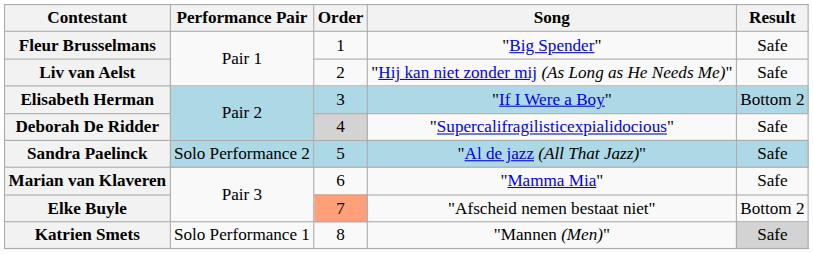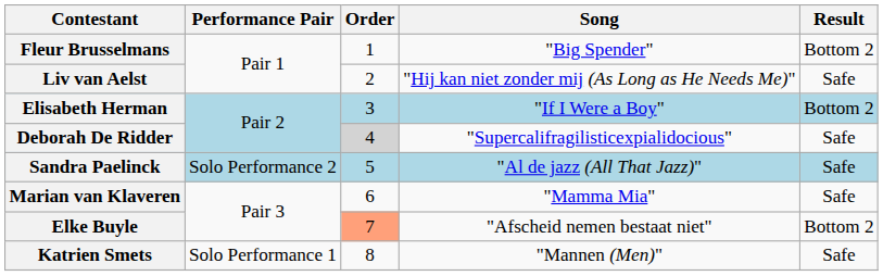Fleur Brusselmans | Result: Safe -> Bottom 2
Katrien Smets | Result: lightgrey background -> no background
